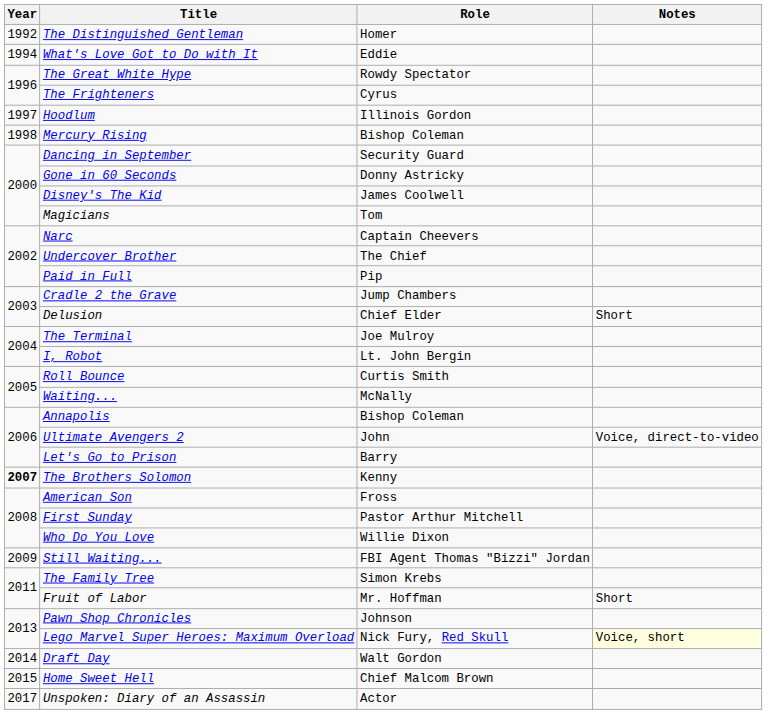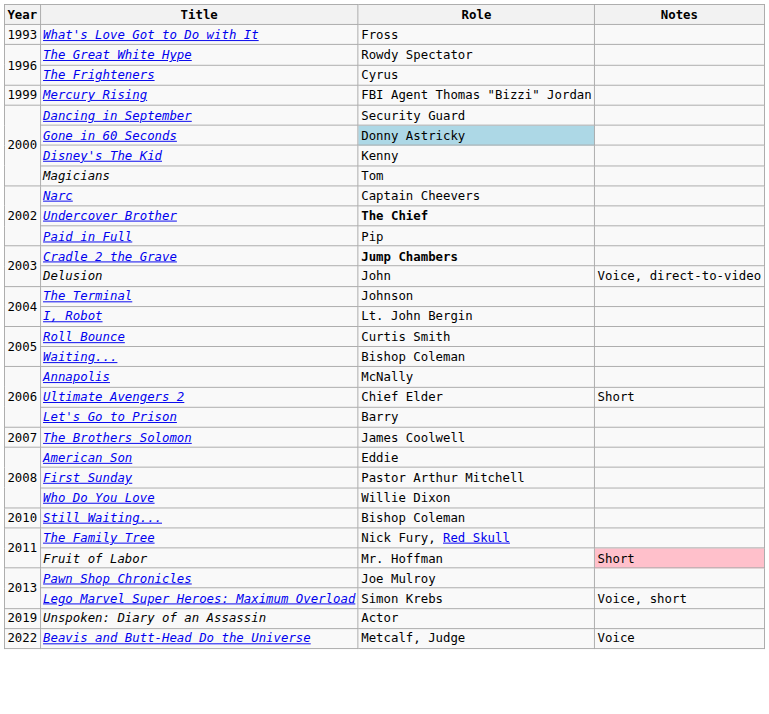- row: 1992 | The Distinguished Gentleman | Homer
What's Love Got to Do with It | Year: 1994 -> 1993
What's Love Got to Do with It | Role: Eddie -> Fross
- row: 1997 | Hoodlum | Illinois Gordon
Mercury Rising | Year: 1998 -> 1999
Mercury Rising | Role: Bishop Coleman -> FBI Agent Thomas "Bizzi" Jordan
Gone in 60 Seconds | Role: no background -> lightblue background
Disney's The Kid | Role: James Coolwell -> Kenny
Undercover Brother | Role: normal -> bold
Cradle 2 the Grave | Role: normal -> bold
Delusion | Role: Chief Elder -> John
Delusion | Notes: Short -> Voice, direct-to-video
The Terminal | Role: Joe Mulroy -> Johnson
Waiting... | Role: McNally -> Bishop Coleman
Annapolis | Role: Bishop Coleman -> McNally
Ultimate Avengers 2 | Role: John -> Chief Elder
Ultimate Avengers 2 | Notes: Voice, direct-to-video -> Short
The Brothers Solomon | Year: bold -> normal
The Brothers Solomon | Role: Kenny -> James Coolwell
American Son | Role: Fross -> Eddie
Still Waiting... | Year: 2009 -> 2010
Still Waiting... | Role: FBI Agent Thomas "Bizzi" Jordan -> Bishop Coleman
The Family Tree | Role: Simon Krebs -> Nick Fury, Red Skull
Fruit of Labor | Notes: no background -> pink background
Pawn Shop Chronicles | Role: Johnson -> Joe Mulroy
Lego Marvel Super Heroes: Maximum Overload | Role: Nick Fury, Red Skull -> Simon Krebs
Lego Marvel Super Heroes: Maximum Overload | Notes: lightyellow background -> no background
- row: 2014 | Draft Day | Walt Gordon
- row: 2015 | Home Sweet Hell | Chief Malcom Brown
Unspoken: Diary of an Assassin | Year: 2017 -> 2019
+ row: 2022 | Beavis and Butt-Head Do the Universe | Metcalf, Judge | Voice
